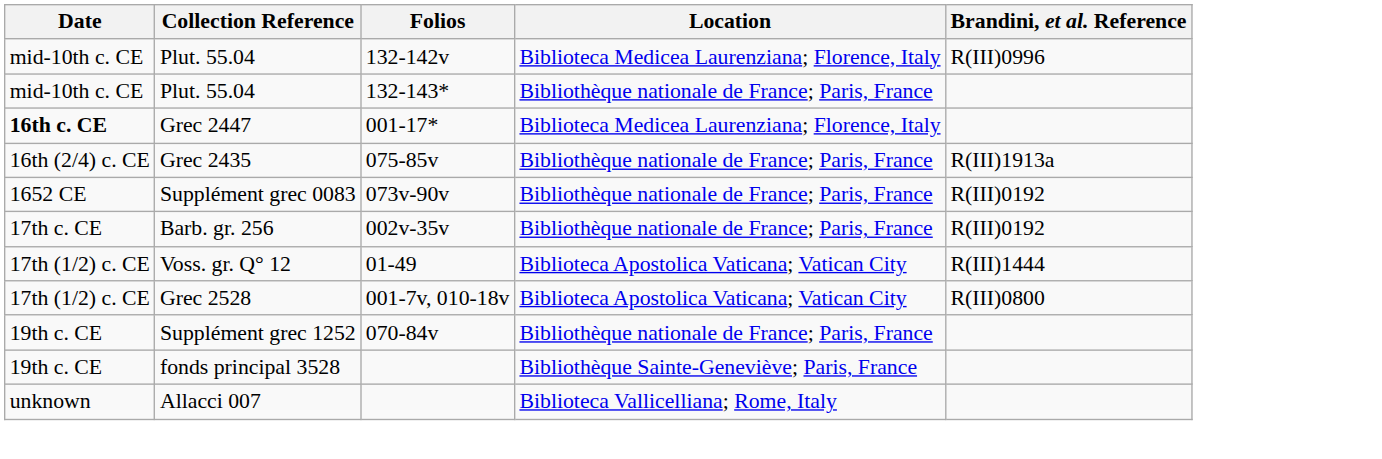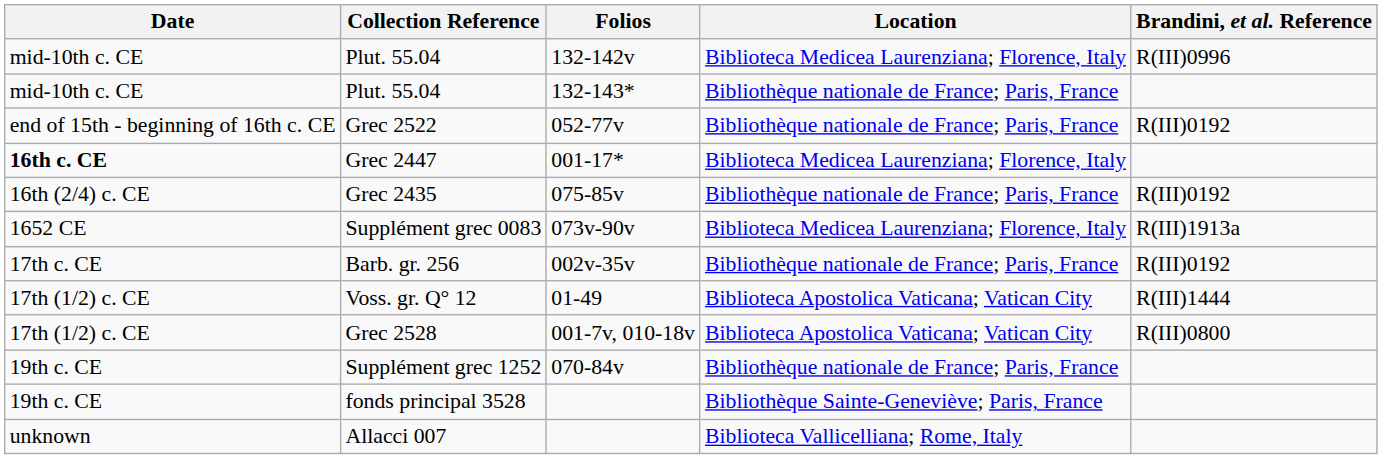+ row: end of 15th - beginning of 16th c. CE | Grec 2522 | 052-77v | Bibliothèque nationale de France; Paris, France | R(III)0192
Grec 2435 | Brandini, et al. Reference: R(III)1913a -> R(III)0192
Supplément grec 0083 | Location: Bibliothèque nationale de France; Paris, France -> Biblioteca Medicea Laurenziana; Florence, Italy
Supplément grec 0083 | Brandini, et al. Reference: R(III)0192 -> R(III)1913a
